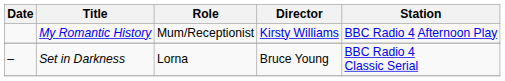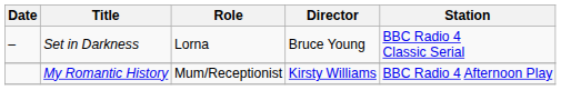rows swapped: My Romantic History <-> Set in Darkness
